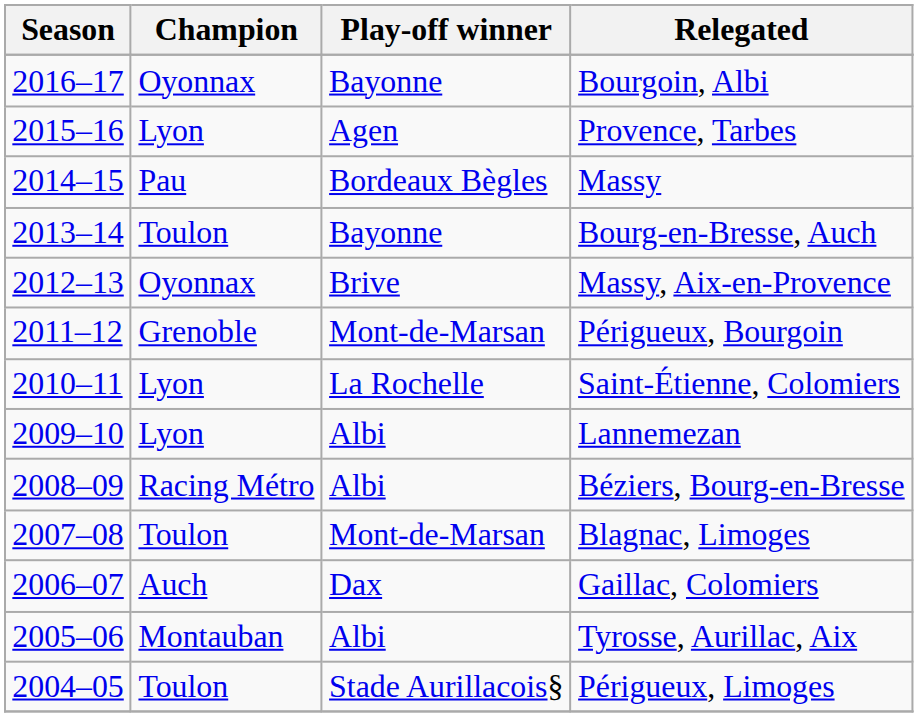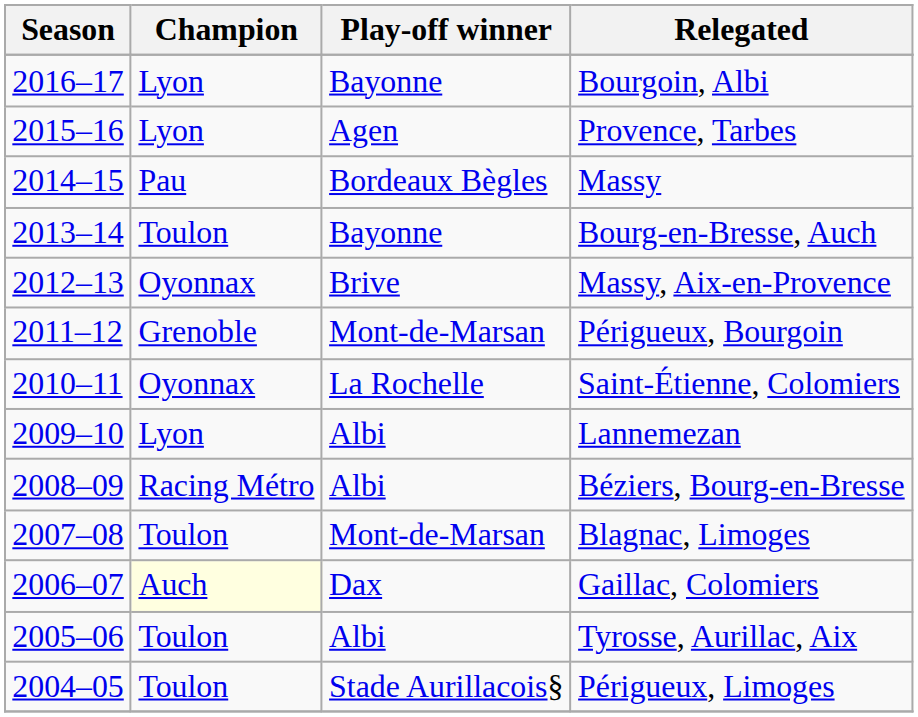Bourgoin, Albi | Champion: Oyonnax -> Lyon
Saint-Étienne, Colomiers | Champion: Lyon -> Oyonnax
Gaillac, Colomiers | Champion: no background -> lightyellow background
Tyrosse, Aurillac, Aix | Champion: Montauban -> Toulon
